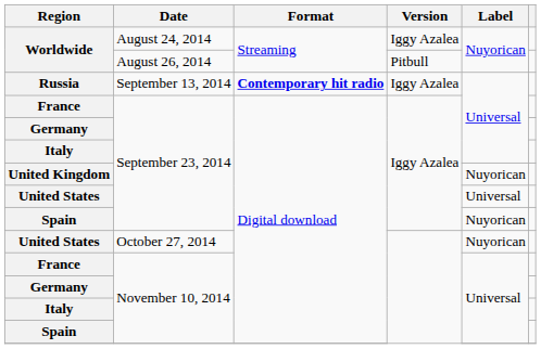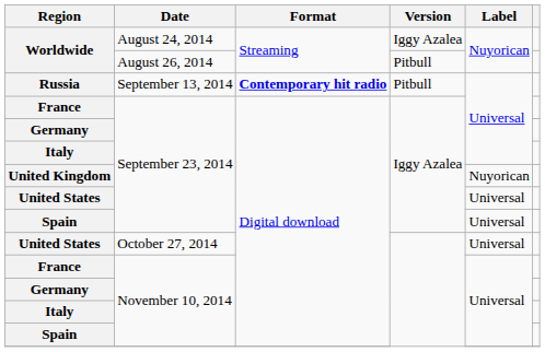Russia | Version: Iggy Azalea -> Pitbull
Spain / September 23, 2014 | Label: Nuyorican -> Universal
United States / October 27, 2014 | Label: Nuyorican -> Universal
